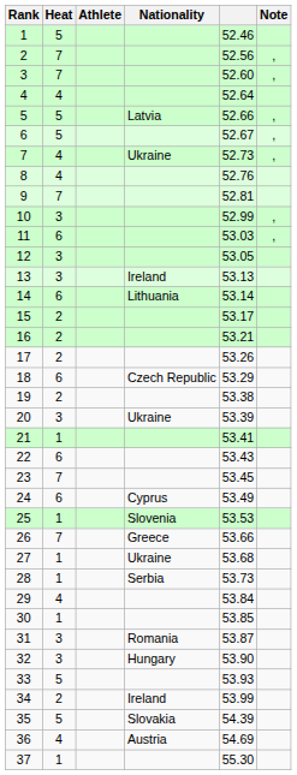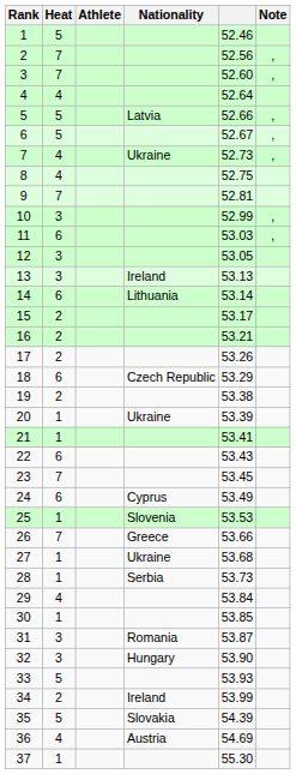8 | column 5: 52.76 -> 52.75
20 | Heat: 3 -> 1
